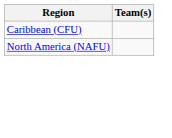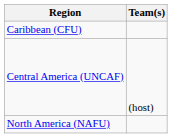+ row: Central America (UNCAF) | (host)
